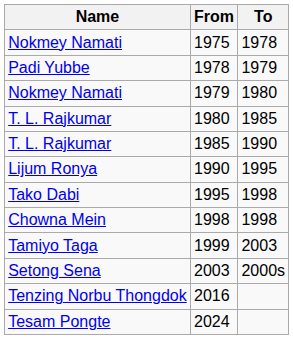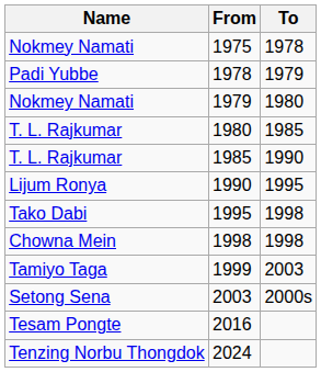2016 | Name: Tenzing Norbu Thongdok -> Tesam Pongte
2024 | Name: Tesam Pongte -> Tenzing Norbu Thongdok
